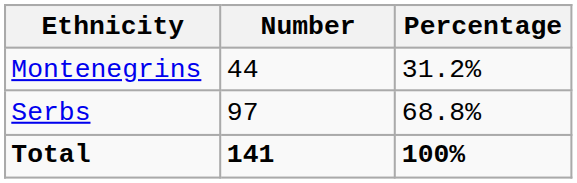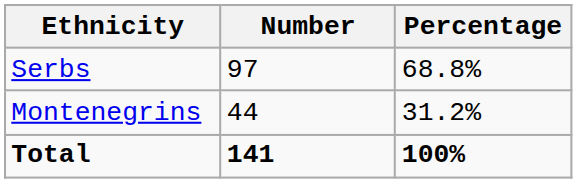rows swapped: Serbs <-> Montenegrins
